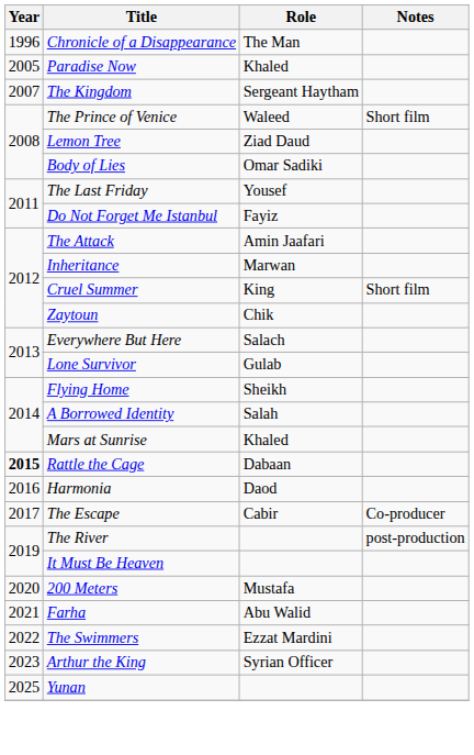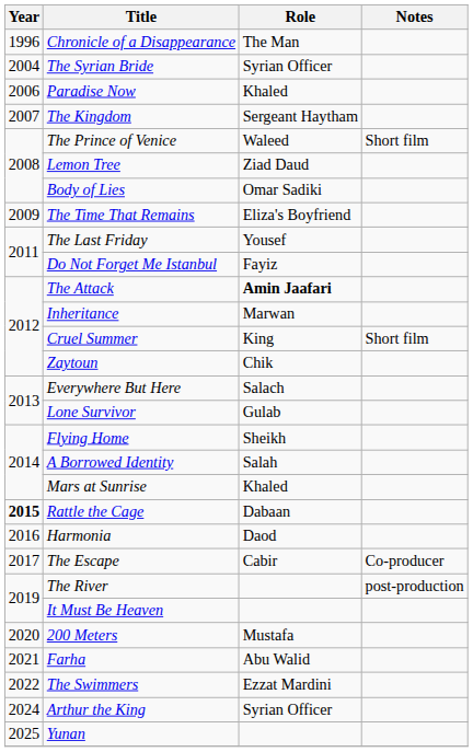+ row: 2004 | The Syrian Bride | Syrian Officer
Paradise Now | Year: 2005 -> 2006
+ row: 2009 | The Time That Remains | Eliza's Boyfriend
The Attack | Role: normal -> bold
Arthur the King | Year: 2023 -> 2024
